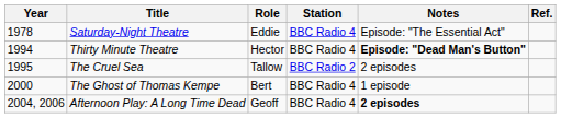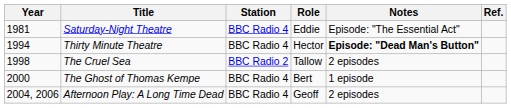columns swapped: Role <-> Station
Saturday-Night Theatre | Year: 1978 -> 1981
The Cruel Sea | Year: 1995 -> 1998
Afternoon Play: A Long Time Dead | Notes: bold -> normal
